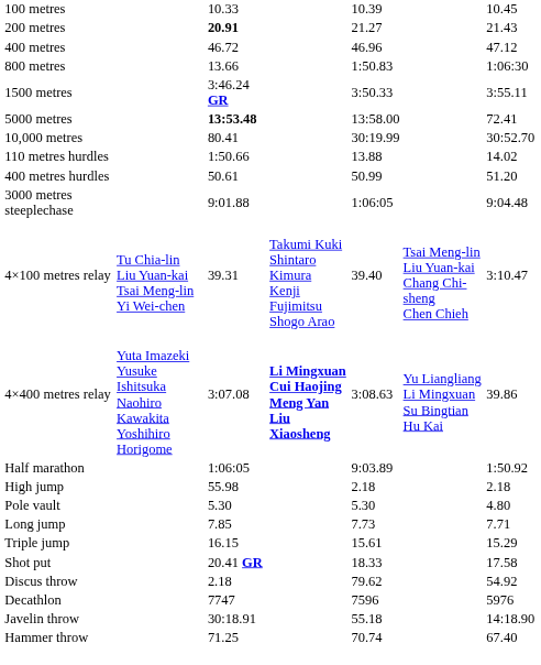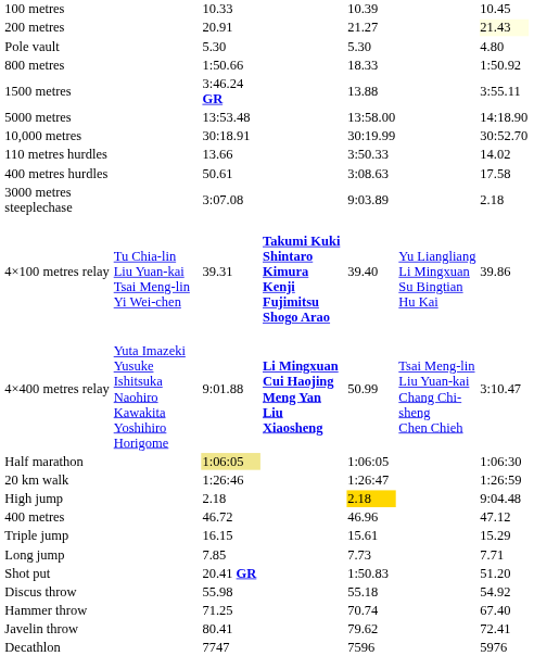200 metres | column 3: bold -> normal
200 metres | column 7: no background -> lightyellow background
rows swapped: 400 metres <-> Pole vault
800 metres | column 3: 13.66 -> 1:50.66
800 metres | column 5: 1:50.83 -> 18.33
800 metres | column 7: 1:06:30 -> 1:50.92
1500 metres | column 5: 3:50.33 -> 13.88
5000 metres | column 3: bold -> normal
5000 metres | column 7: 72.41 -> 14:18.90
10,000 metres | column 3: 80.41 -> 30:18.91
110 metres hurdles | column 3: 1:50.66 -> 13.66
110 metres hurdles | column 5: 13.88 -> 3:50.33
400 metres hurdles | column 5: 50.99 -> 3:08.63
400 metres hurdles | column 7: 51.20 -> 17.58
3000 metres steeplechase | column 3: 9:01.88 -> 3:07.08
3000 metres steeplechase | column 5: 1:06:05 -> 9:03.89
3000 metres steeplechase | column 7: 9:04.48 -> 2.18
4×100 metres relay | column 4: normal -> bold
4×100 metres relay | column 6: Tsai Meng-lin Liu Yuan-kai Chang Chi-sheng Chen Chieh -> Yu Liangliang Li Mingxuan Su Bingtian Hu Kai
4×100 metres relay | column 7: 3:10.47 -> 39.86
4×400 metres relay | column 3: 3:07.08 -> 9:01.88
4×400 metres relay | column 5: 3:08.63 -> 50.99
4×400 metres relay | column 6: Yu Liangliang Li Mingxuan Su Bingtian Hu Kai -> Tsai Meng-lin Liu Yuan-kai Chang Chi-sheng Chen Chieh
4×400 metres relay | column 7: 39.86 -> 3:10.47
Half marathon | column 3: no background -> khaki background
Half marathon | column 5: 9:03.89 -> 1:06:05
Half marathon | column 7: 1:50.92 -> 1:06:30
+ row: 20 km walk | 1:26:46 | 1:26:47 | 1:26:59
High jump | column 3: 55.98 -> 2.18
High jump | column 5: no background -> gold background
High jump | column 7: 2.18 -> 9:04.48
rows swapped: Long jump <-> Triple jump
Shot put | column 5: 18.33 -> 1:50.83
Shot put | column 7: 17.58 -> 51.20
Discus throw | column 3: 2.18 -> 55.98
Discus throw | column 5: 79.62 -> 55.18
rows swapped: Hammer throw <-> Decathlon
Javelin throw | column 3: 30:18.91 -> 80.41
Javelin throw | column 5: 55.18 -> 79.62
Javelin throw | column 7: 14:18.90 -> 72.41
